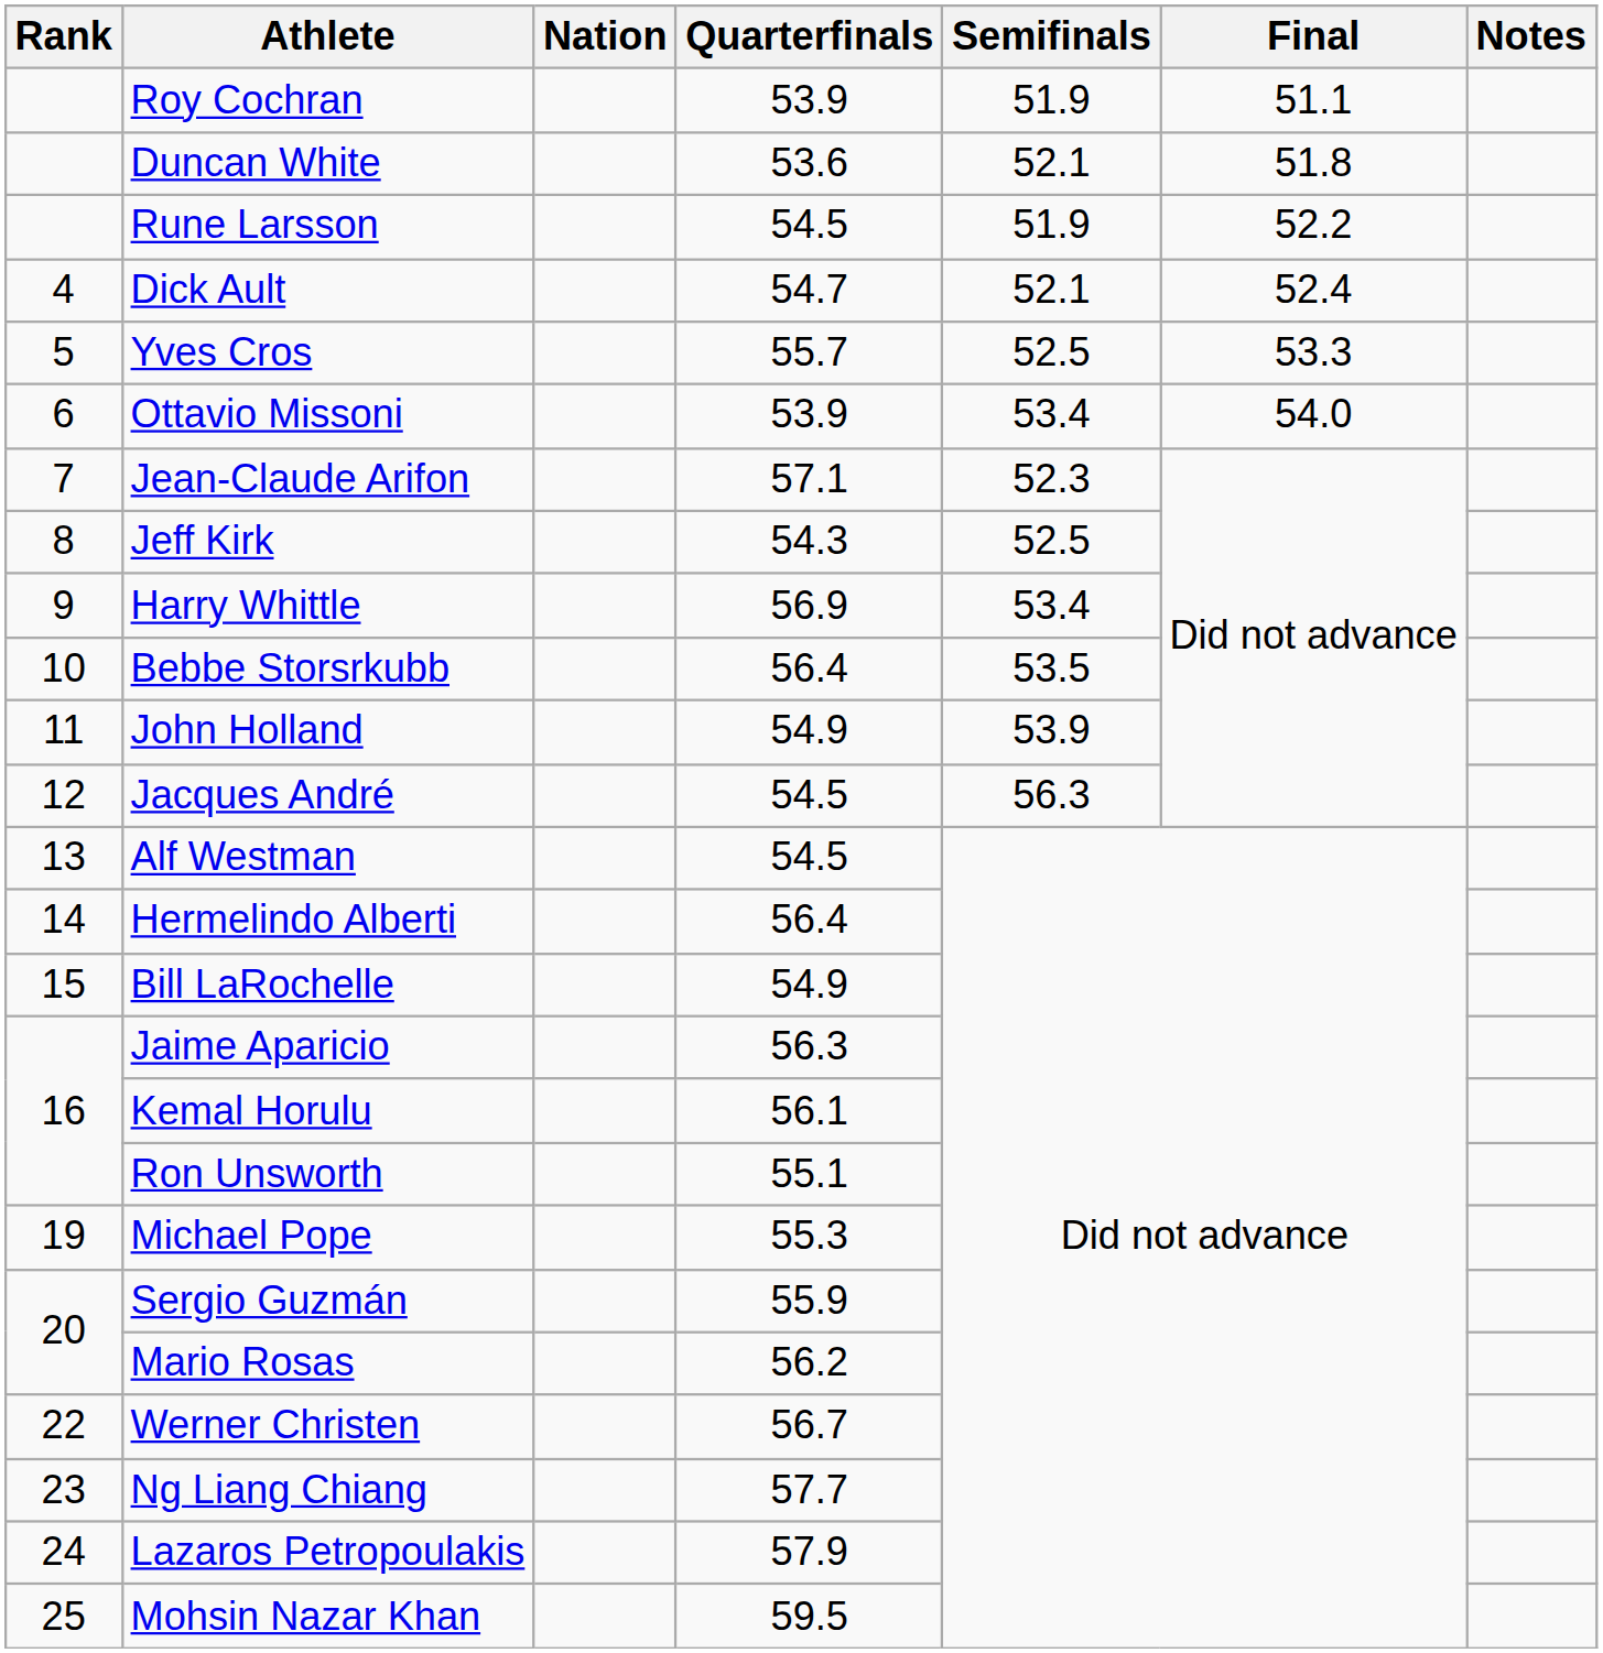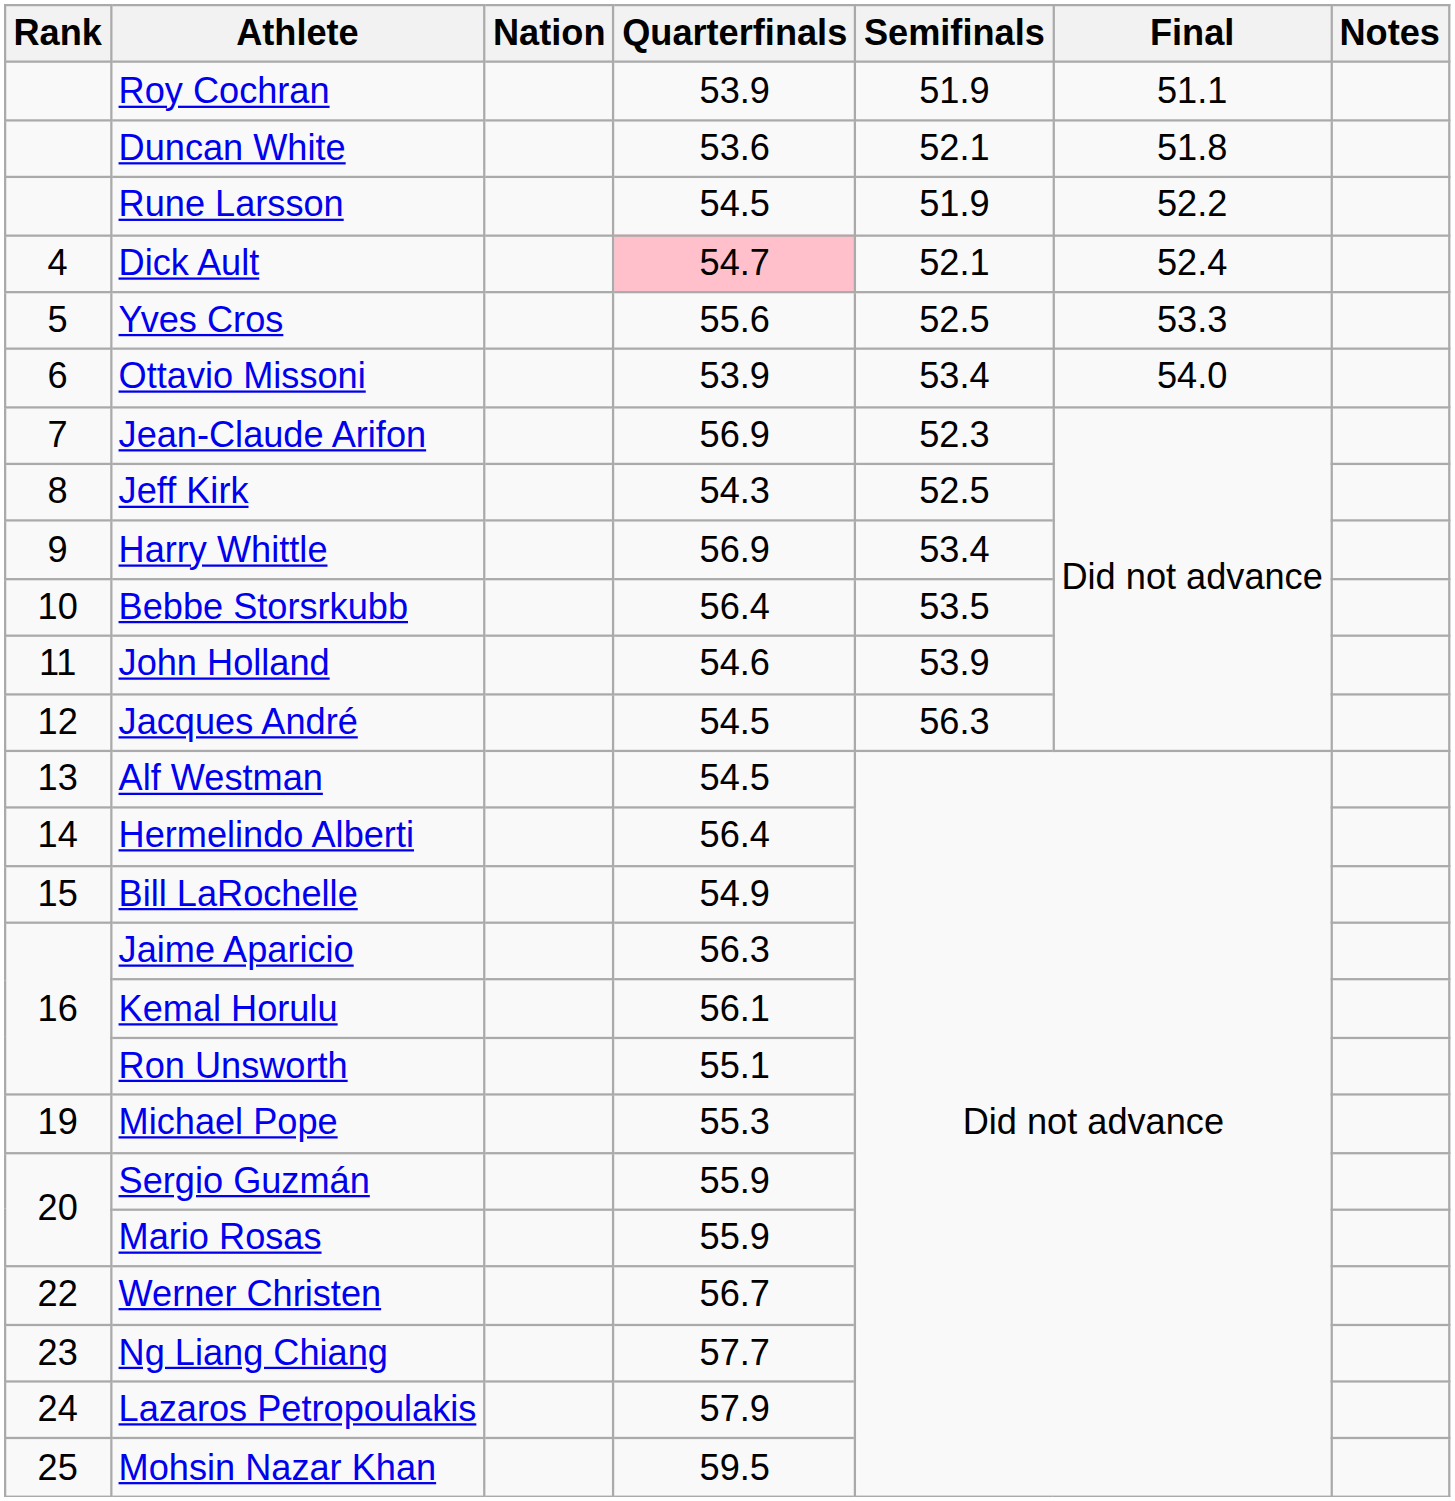Dick Ault | Quarterfinals: no background -> pink background
Yves Cros | Quarterfinals: 55.7 -> 55.6
Jean-Claude Arifon | Quarterfinals: 57.1 -> 56.9
John Holland | Quarterfinals: 54.9 -> 54.6
Mario Rosas | Quarterfinals: 56.2 -> 55.9
